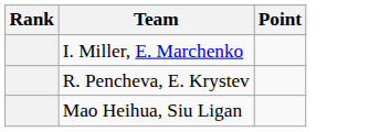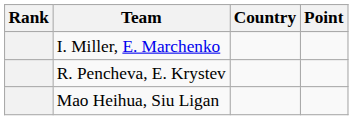+ column: Country
